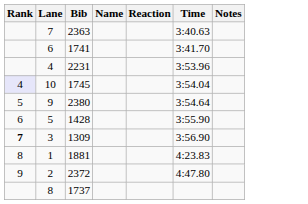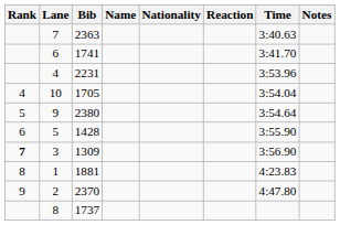+ column: Nationality
10 | Rank: lavender background -> no background
10 | Bib: 1745 -> 1705
2 | Bib: 2372 -> 2370
